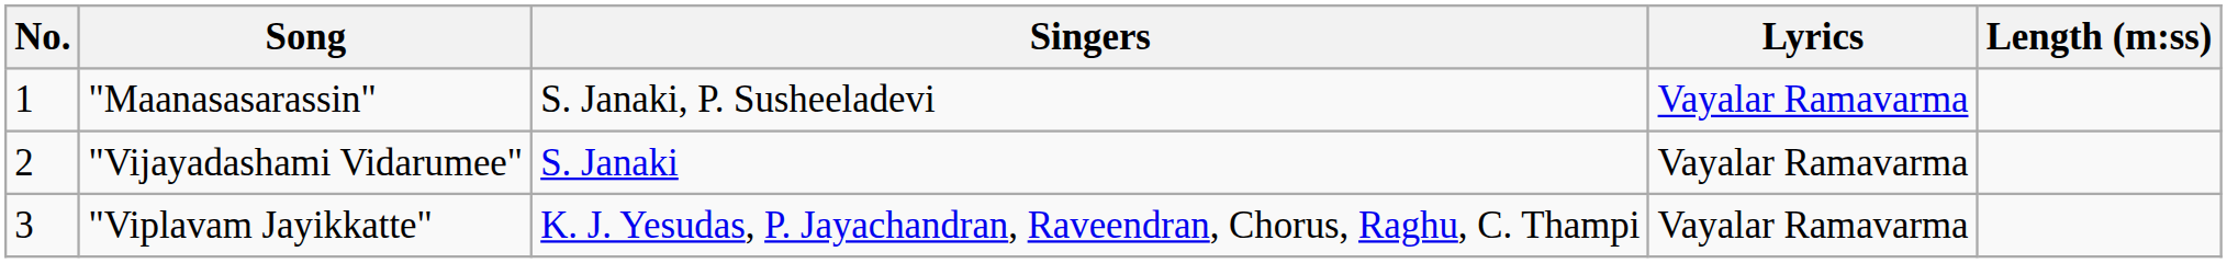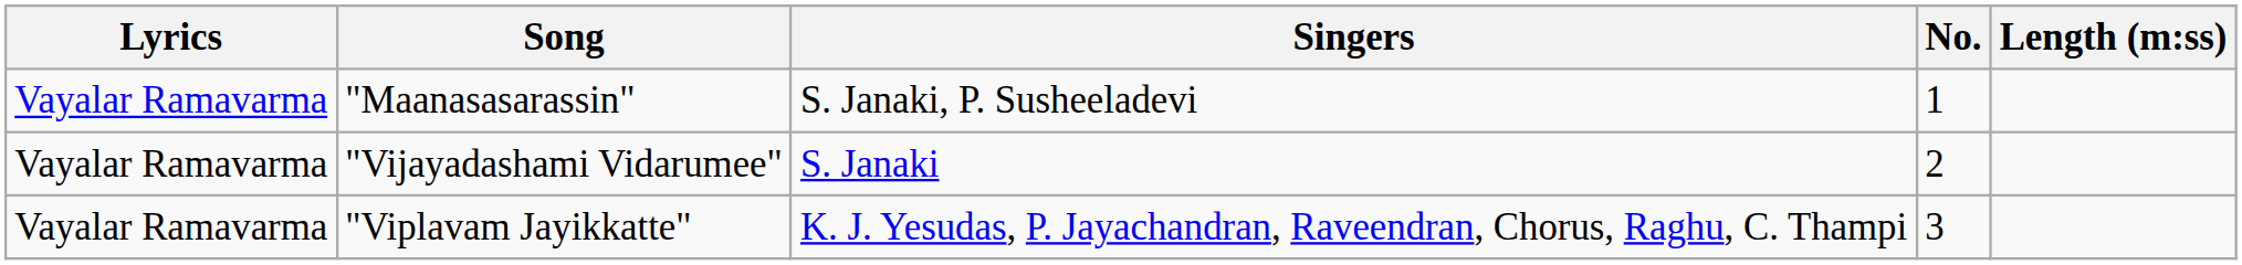columns swapped: No. <-> Lyrics
